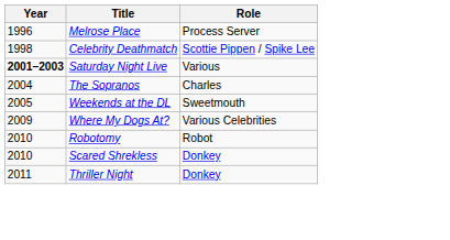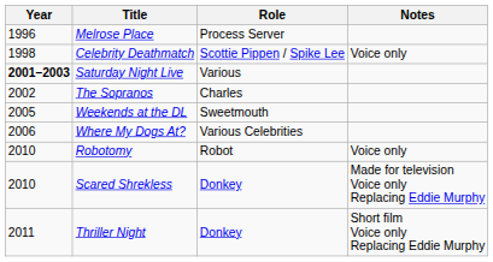+ column: Notes | Voice only | Voice only | Made for television Voice only Replacing Eddie Murphy | Short film Voice only Replacing Eddie Murphy
The Sopranos | Year: 2004 -> 2002
Where My Dogs At? | Year: 2009 -> 2006
